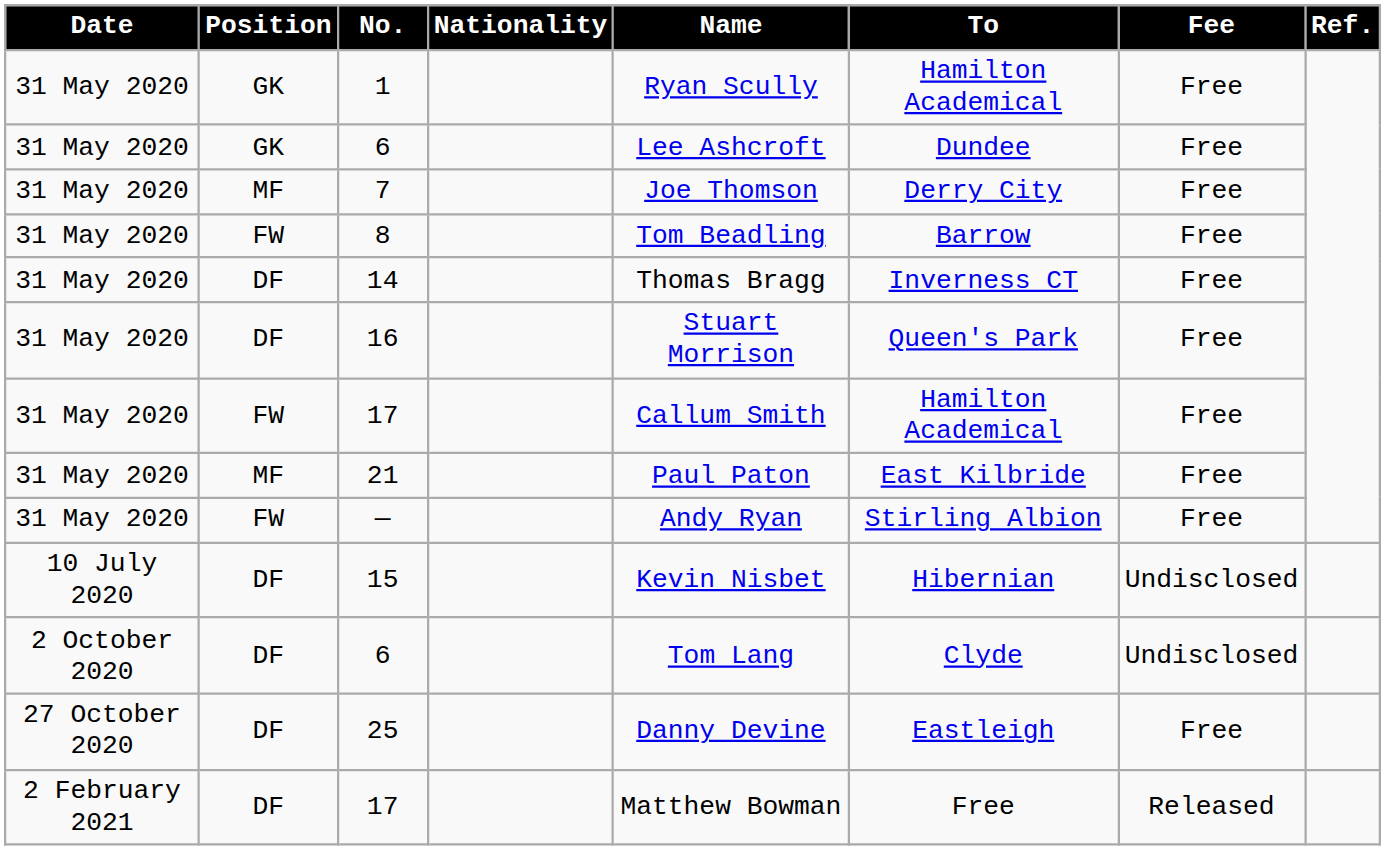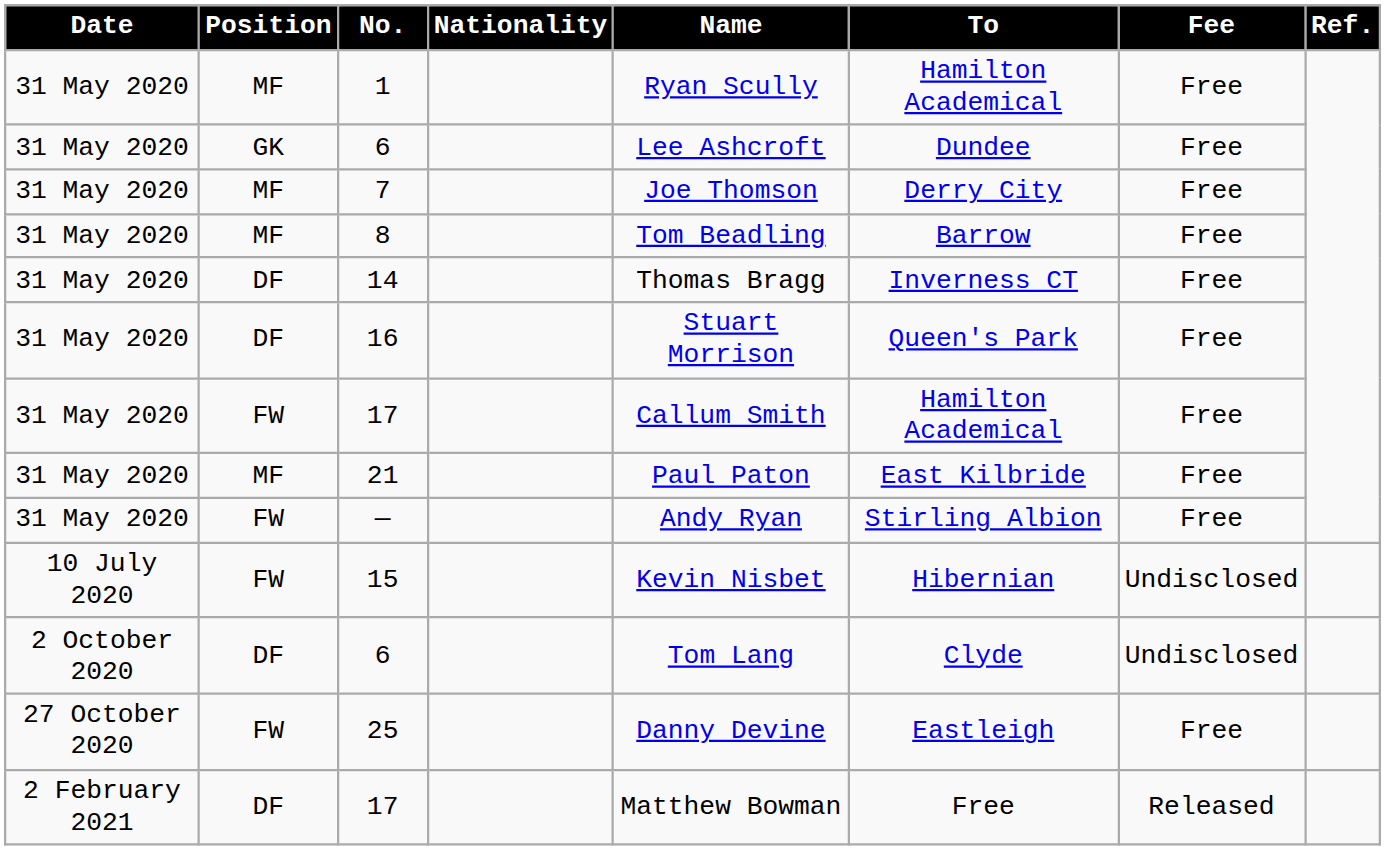1 | Position: GK -> MF
8 | Position: FW -> MF
15 | Position: DF -> FW
25 | Position: DF -> FW
